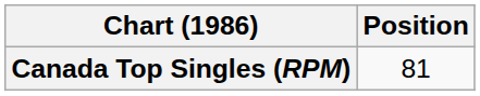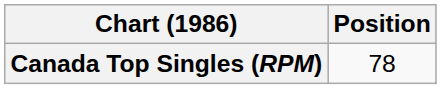Canada Top Singles (RPM) | Position: 81 -> 78
